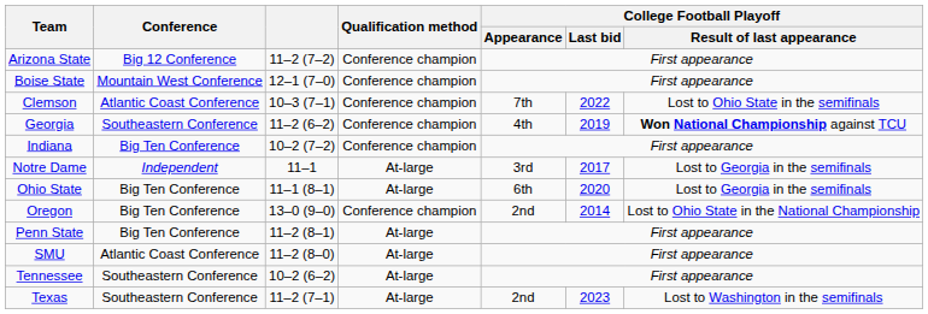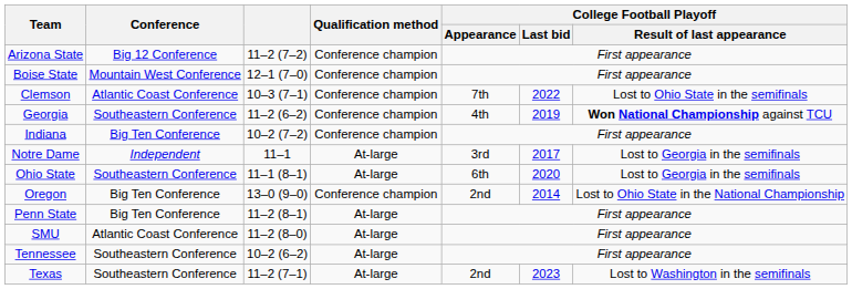Ohio State | Conference: Big Ten Conference -> Southeastern Conference
